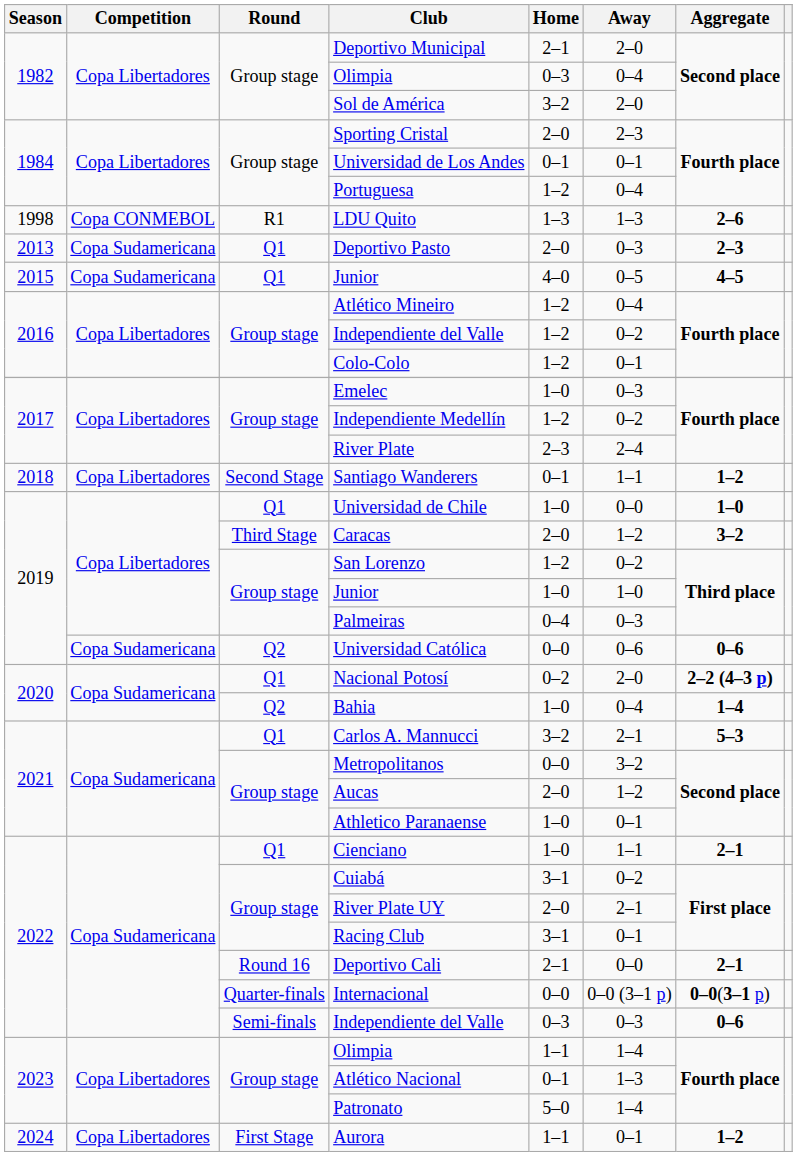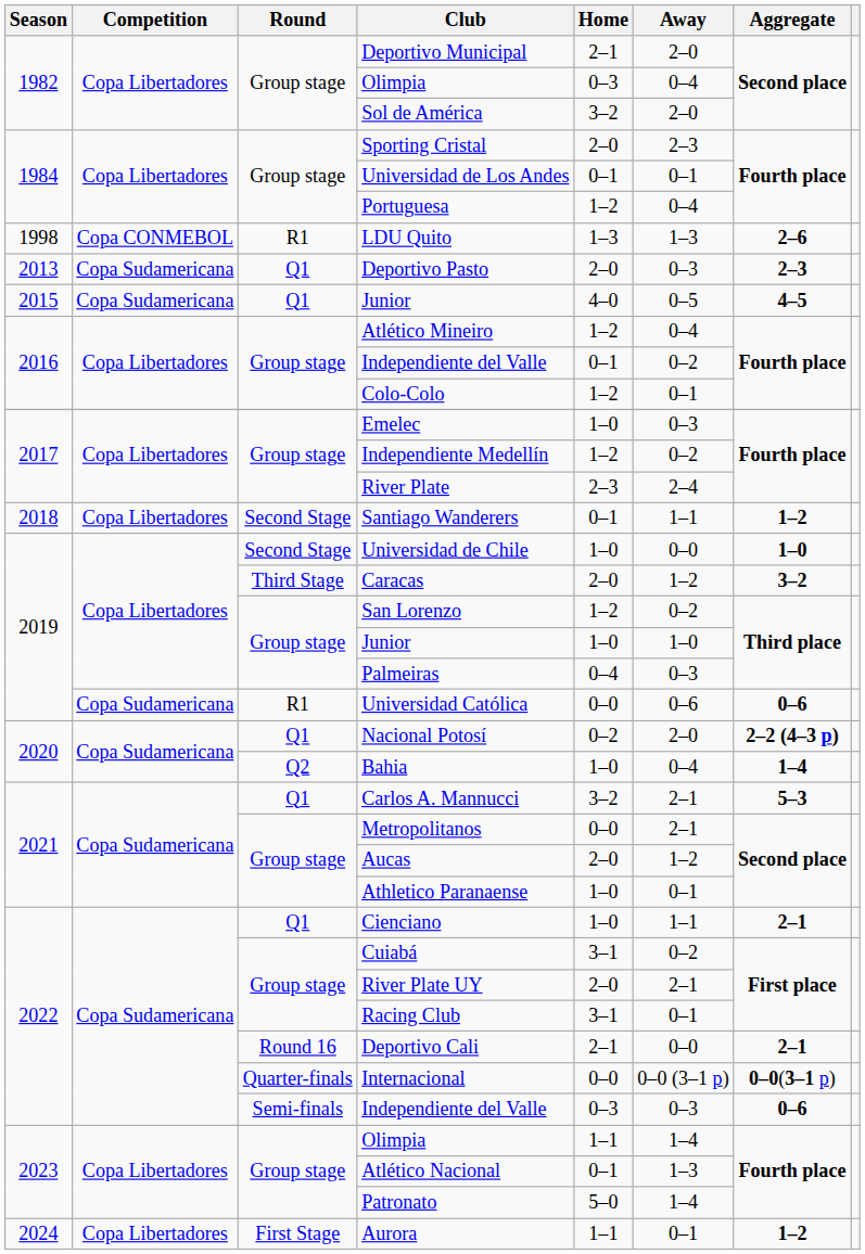2016 / Independiente del Valle | Home: 1–2 -> 0–1
Universidad de Chile | Round: Q1 -> Second Stage
Universidad Católica | Round: Q2 -> R1
Metropolitanos | Away: 3–2 -> 2–1
